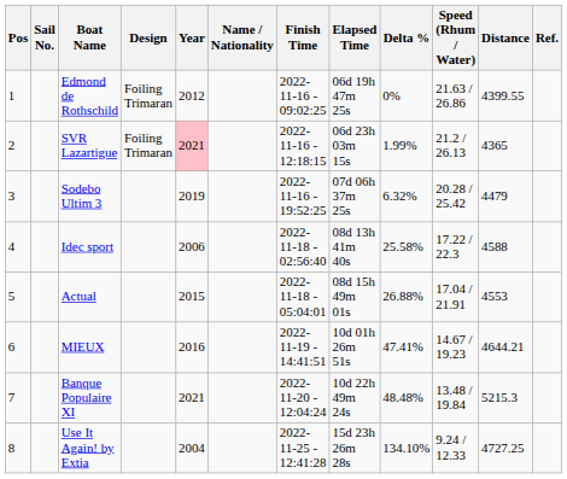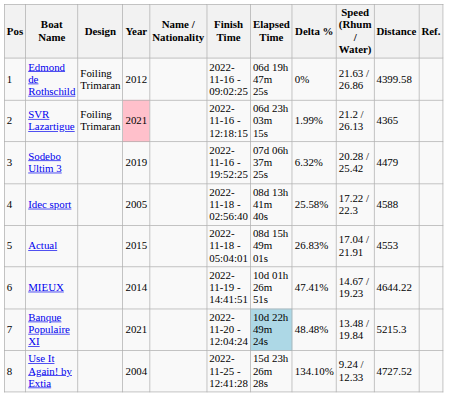- column: Sail No.
Edmond de Rothschild | Distance: 4399.55 -> 4399.58
Idec sport | Year: 2006 -> 2005
Actual | Delta %: 26.88% -> 26.83%
MIEUX | Year: 2016 -> 2014
MIEUX | Distance: 4644.21 -> 4644.22
Banque Populaire XI | Elapsed Time: no background -> lightblue background
Use It Again! by Extia | Distance: 4727.25 -> 4727.52
